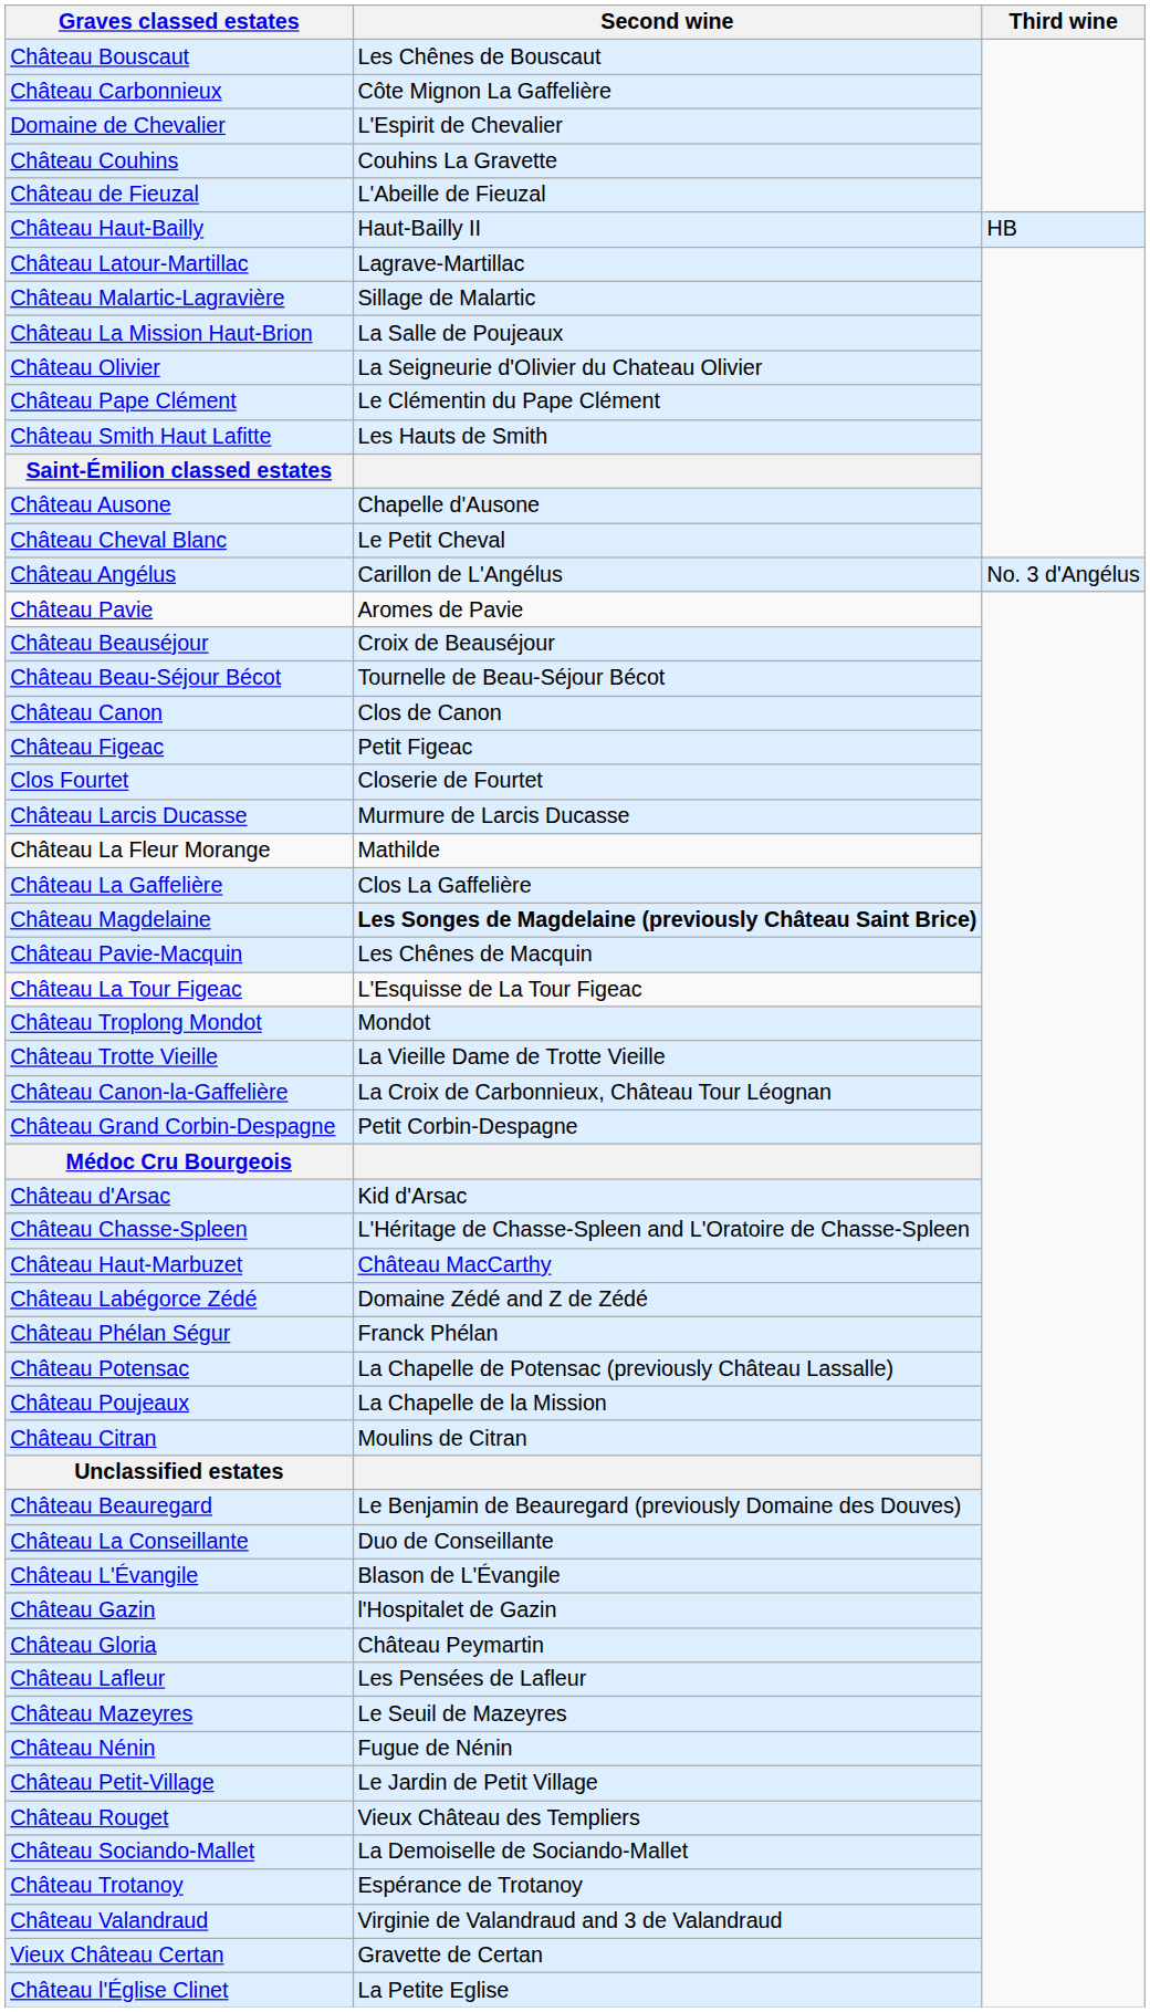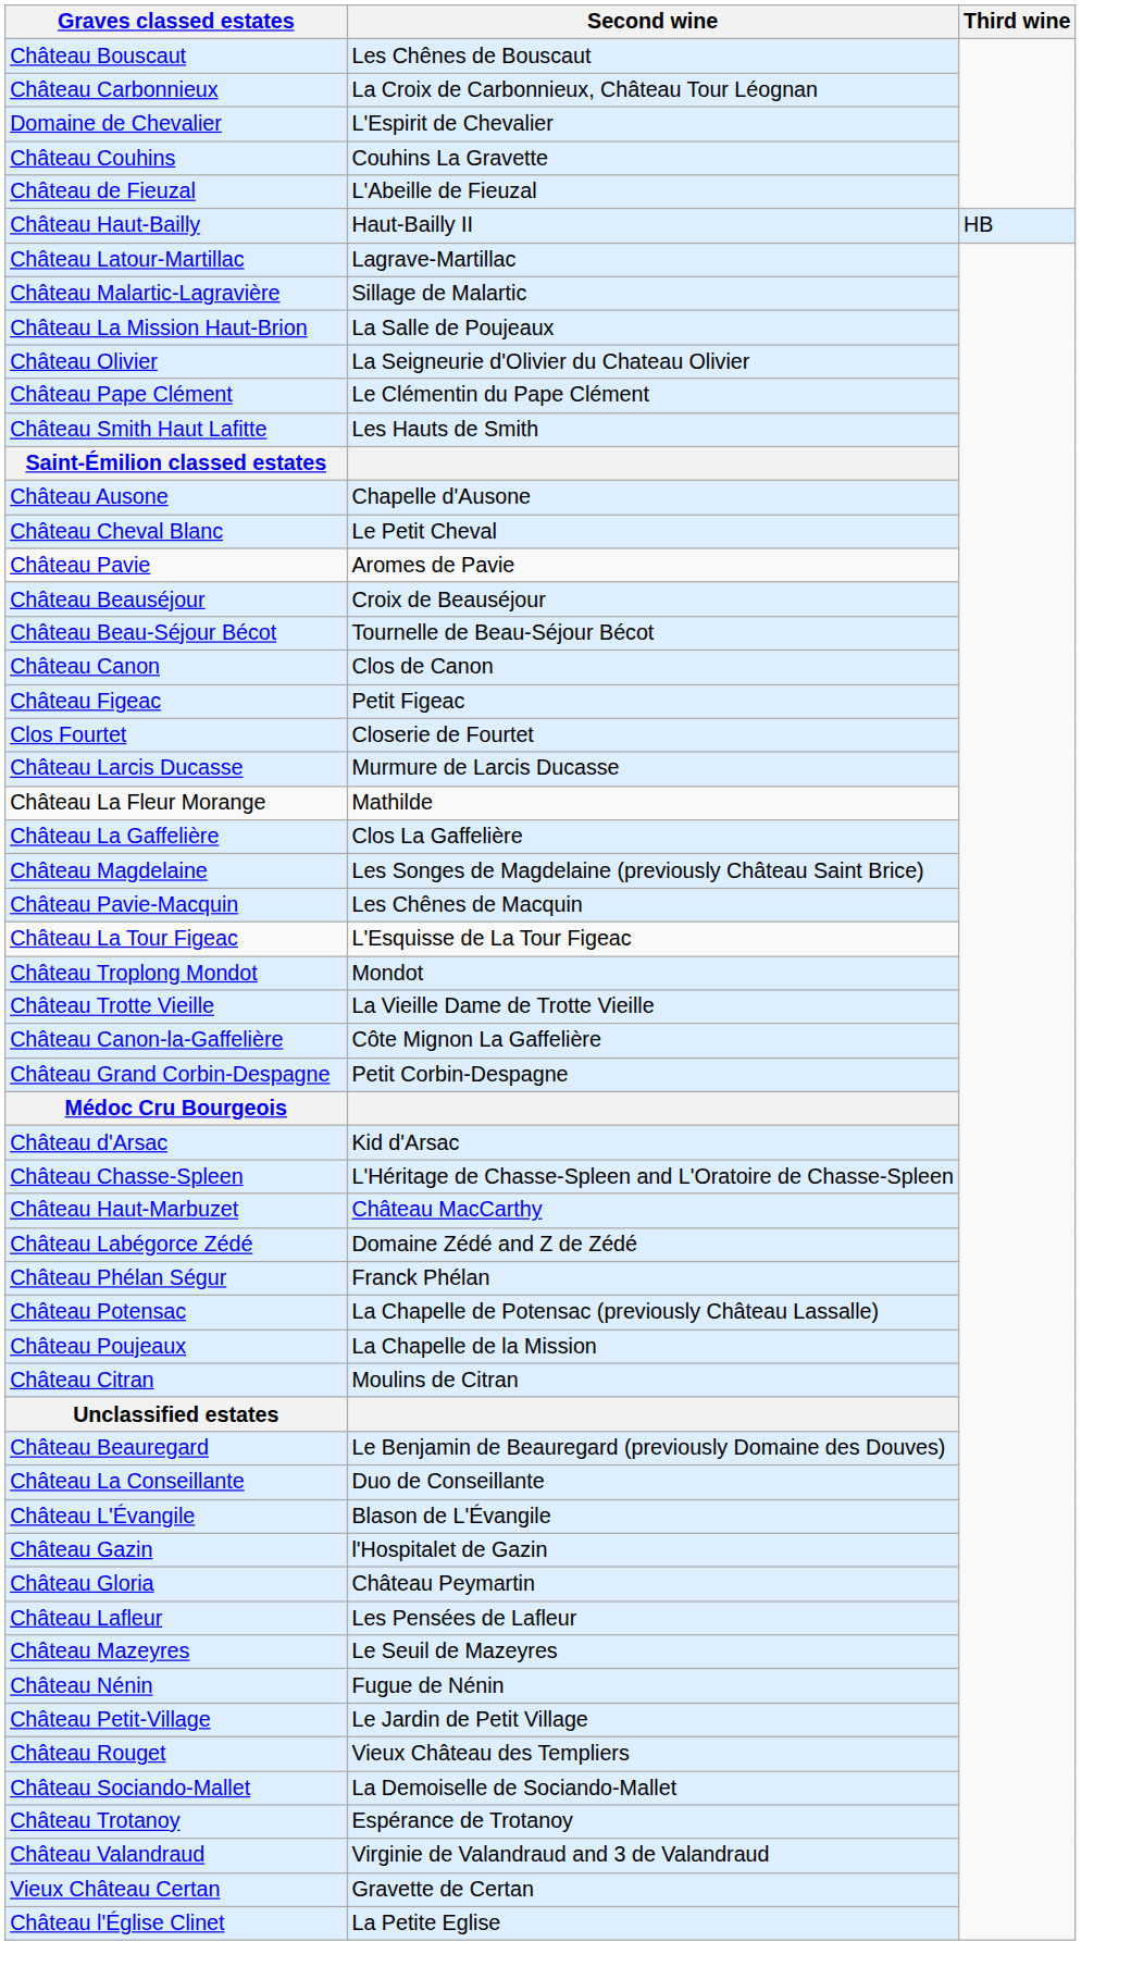Château Carbonnieux | Second wine: Côte Mignon La Gaffelière -> La Croix de Carbonnieux, Château Tour Léognan
- row: Château Angélus | Carillon de L'Angélus | No. 3 d'Angélus
Château Magdelaine | Second wine: bold -> normal
Château Canon-la-Gaffelière | Second wine: La Croix de Carbonnieux, Château Tour Léognan -> Côte Mignon La Gaffelière
